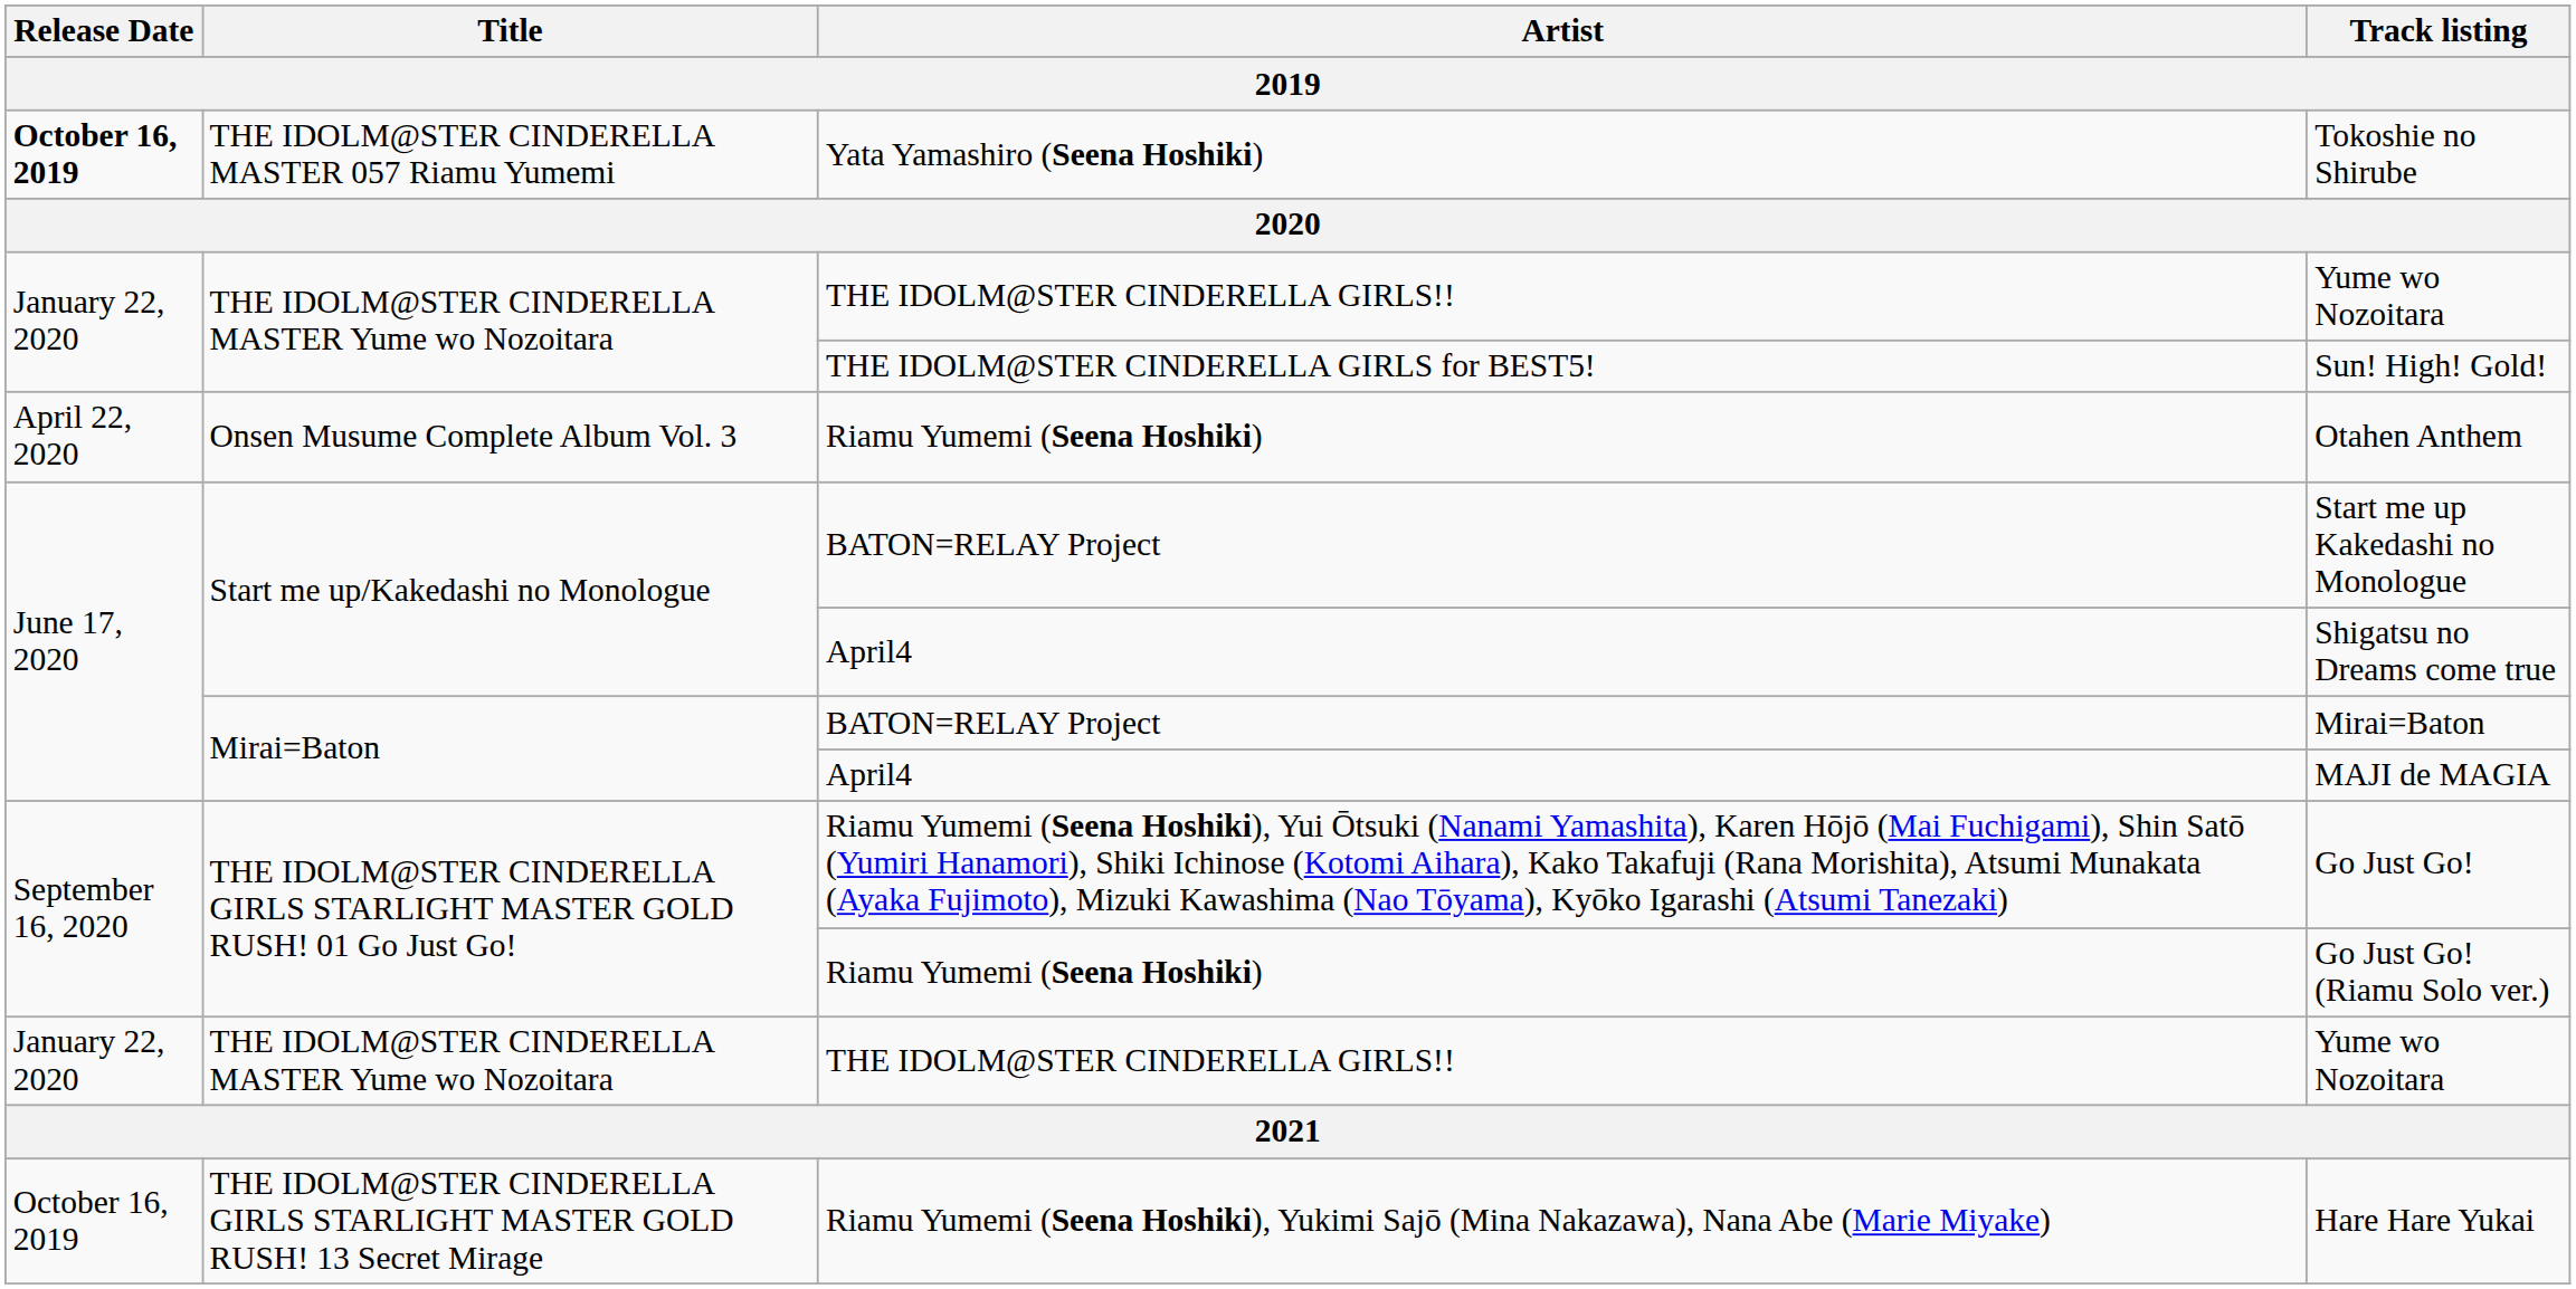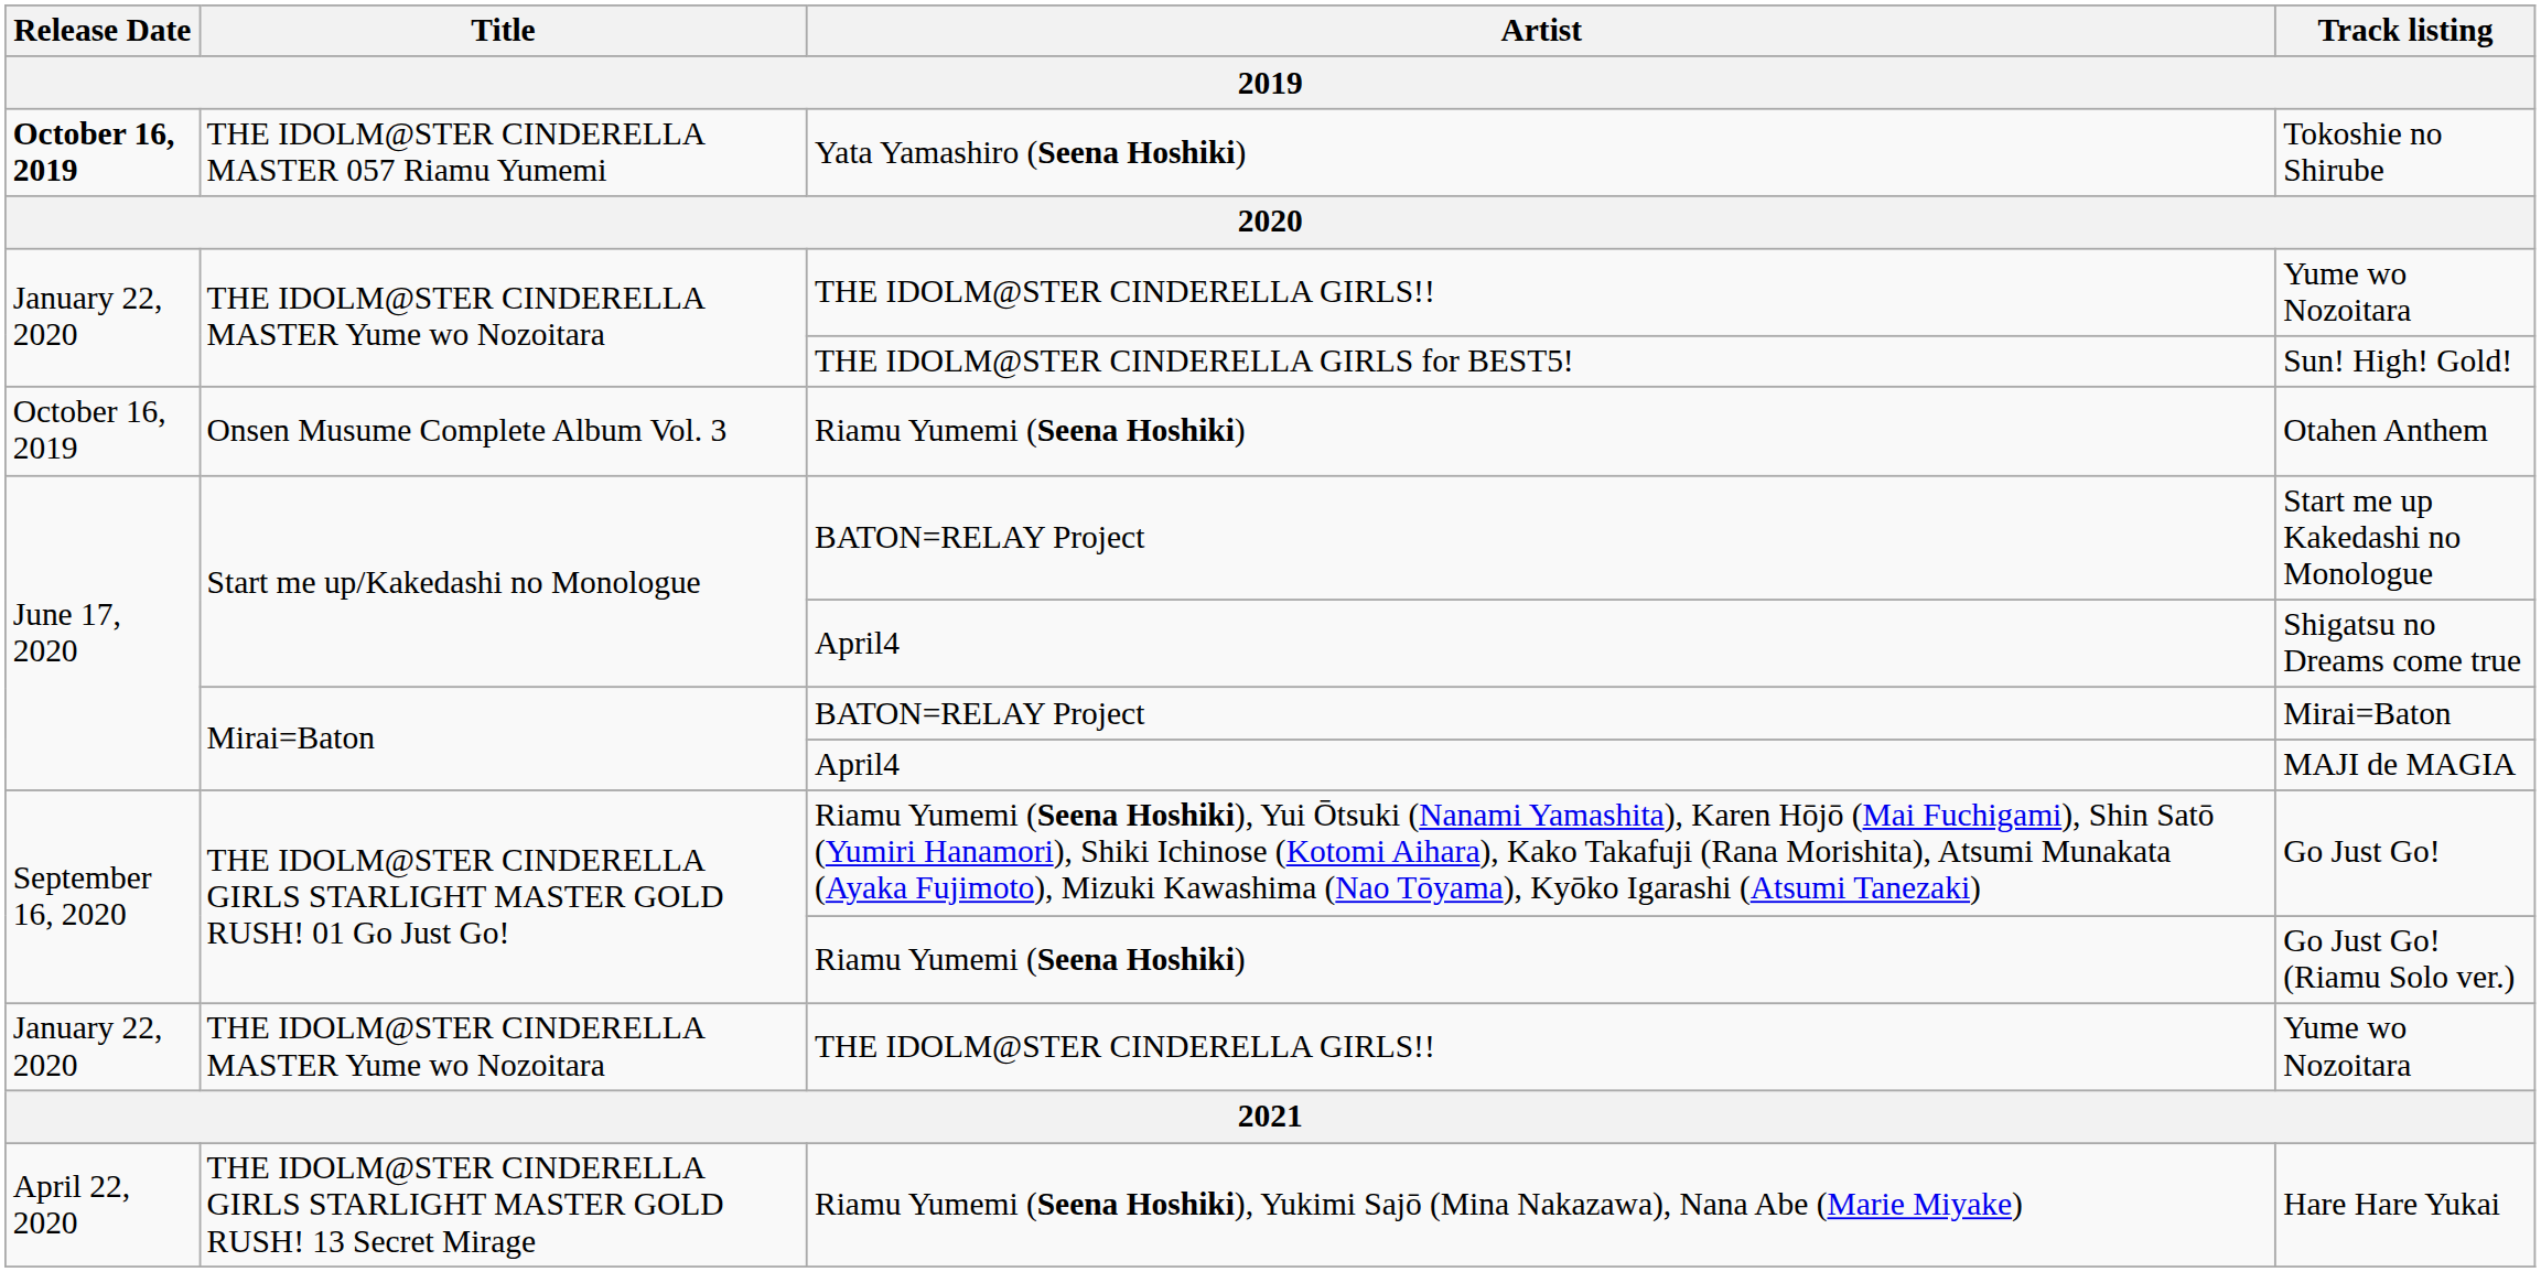Otahen Anthem | Release Date: April 22, 2020 -> October 16, 2019
Hare Hare Yukai | Release Date: October 16, 2019 -> April 22, 2020
